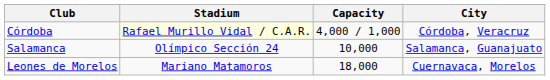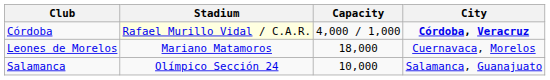Córdoba | City: normal -> bold
rows swapped: Leones de Morelos <-> Salamanca
